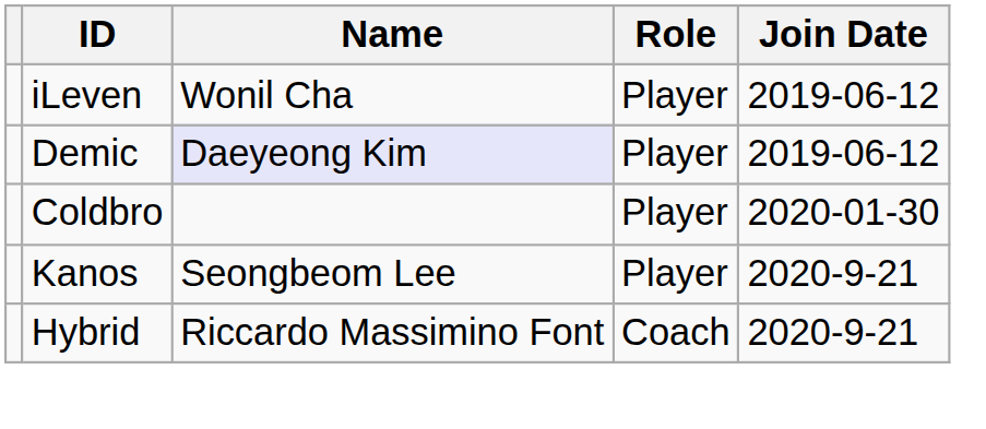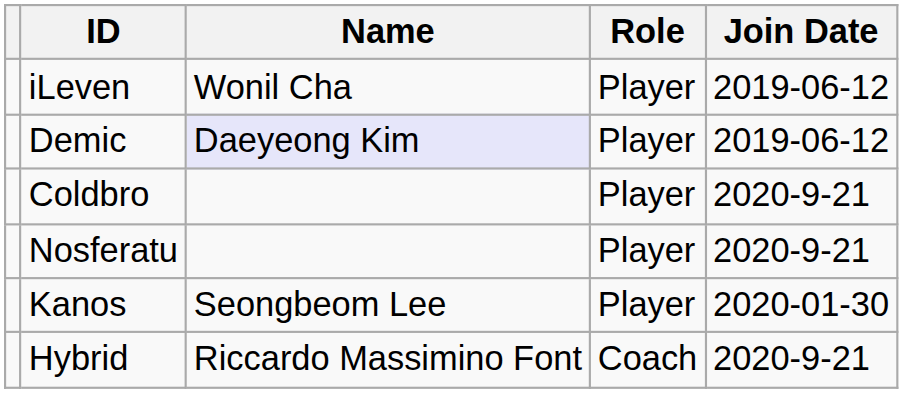Coldbro | Join Date: 2020-01-30 -> 2020-9-21
+ row: Nosferatu | Player | 2020-9-21
Kanos | Join Date: 2020-9-21 -> 2020-01-30
